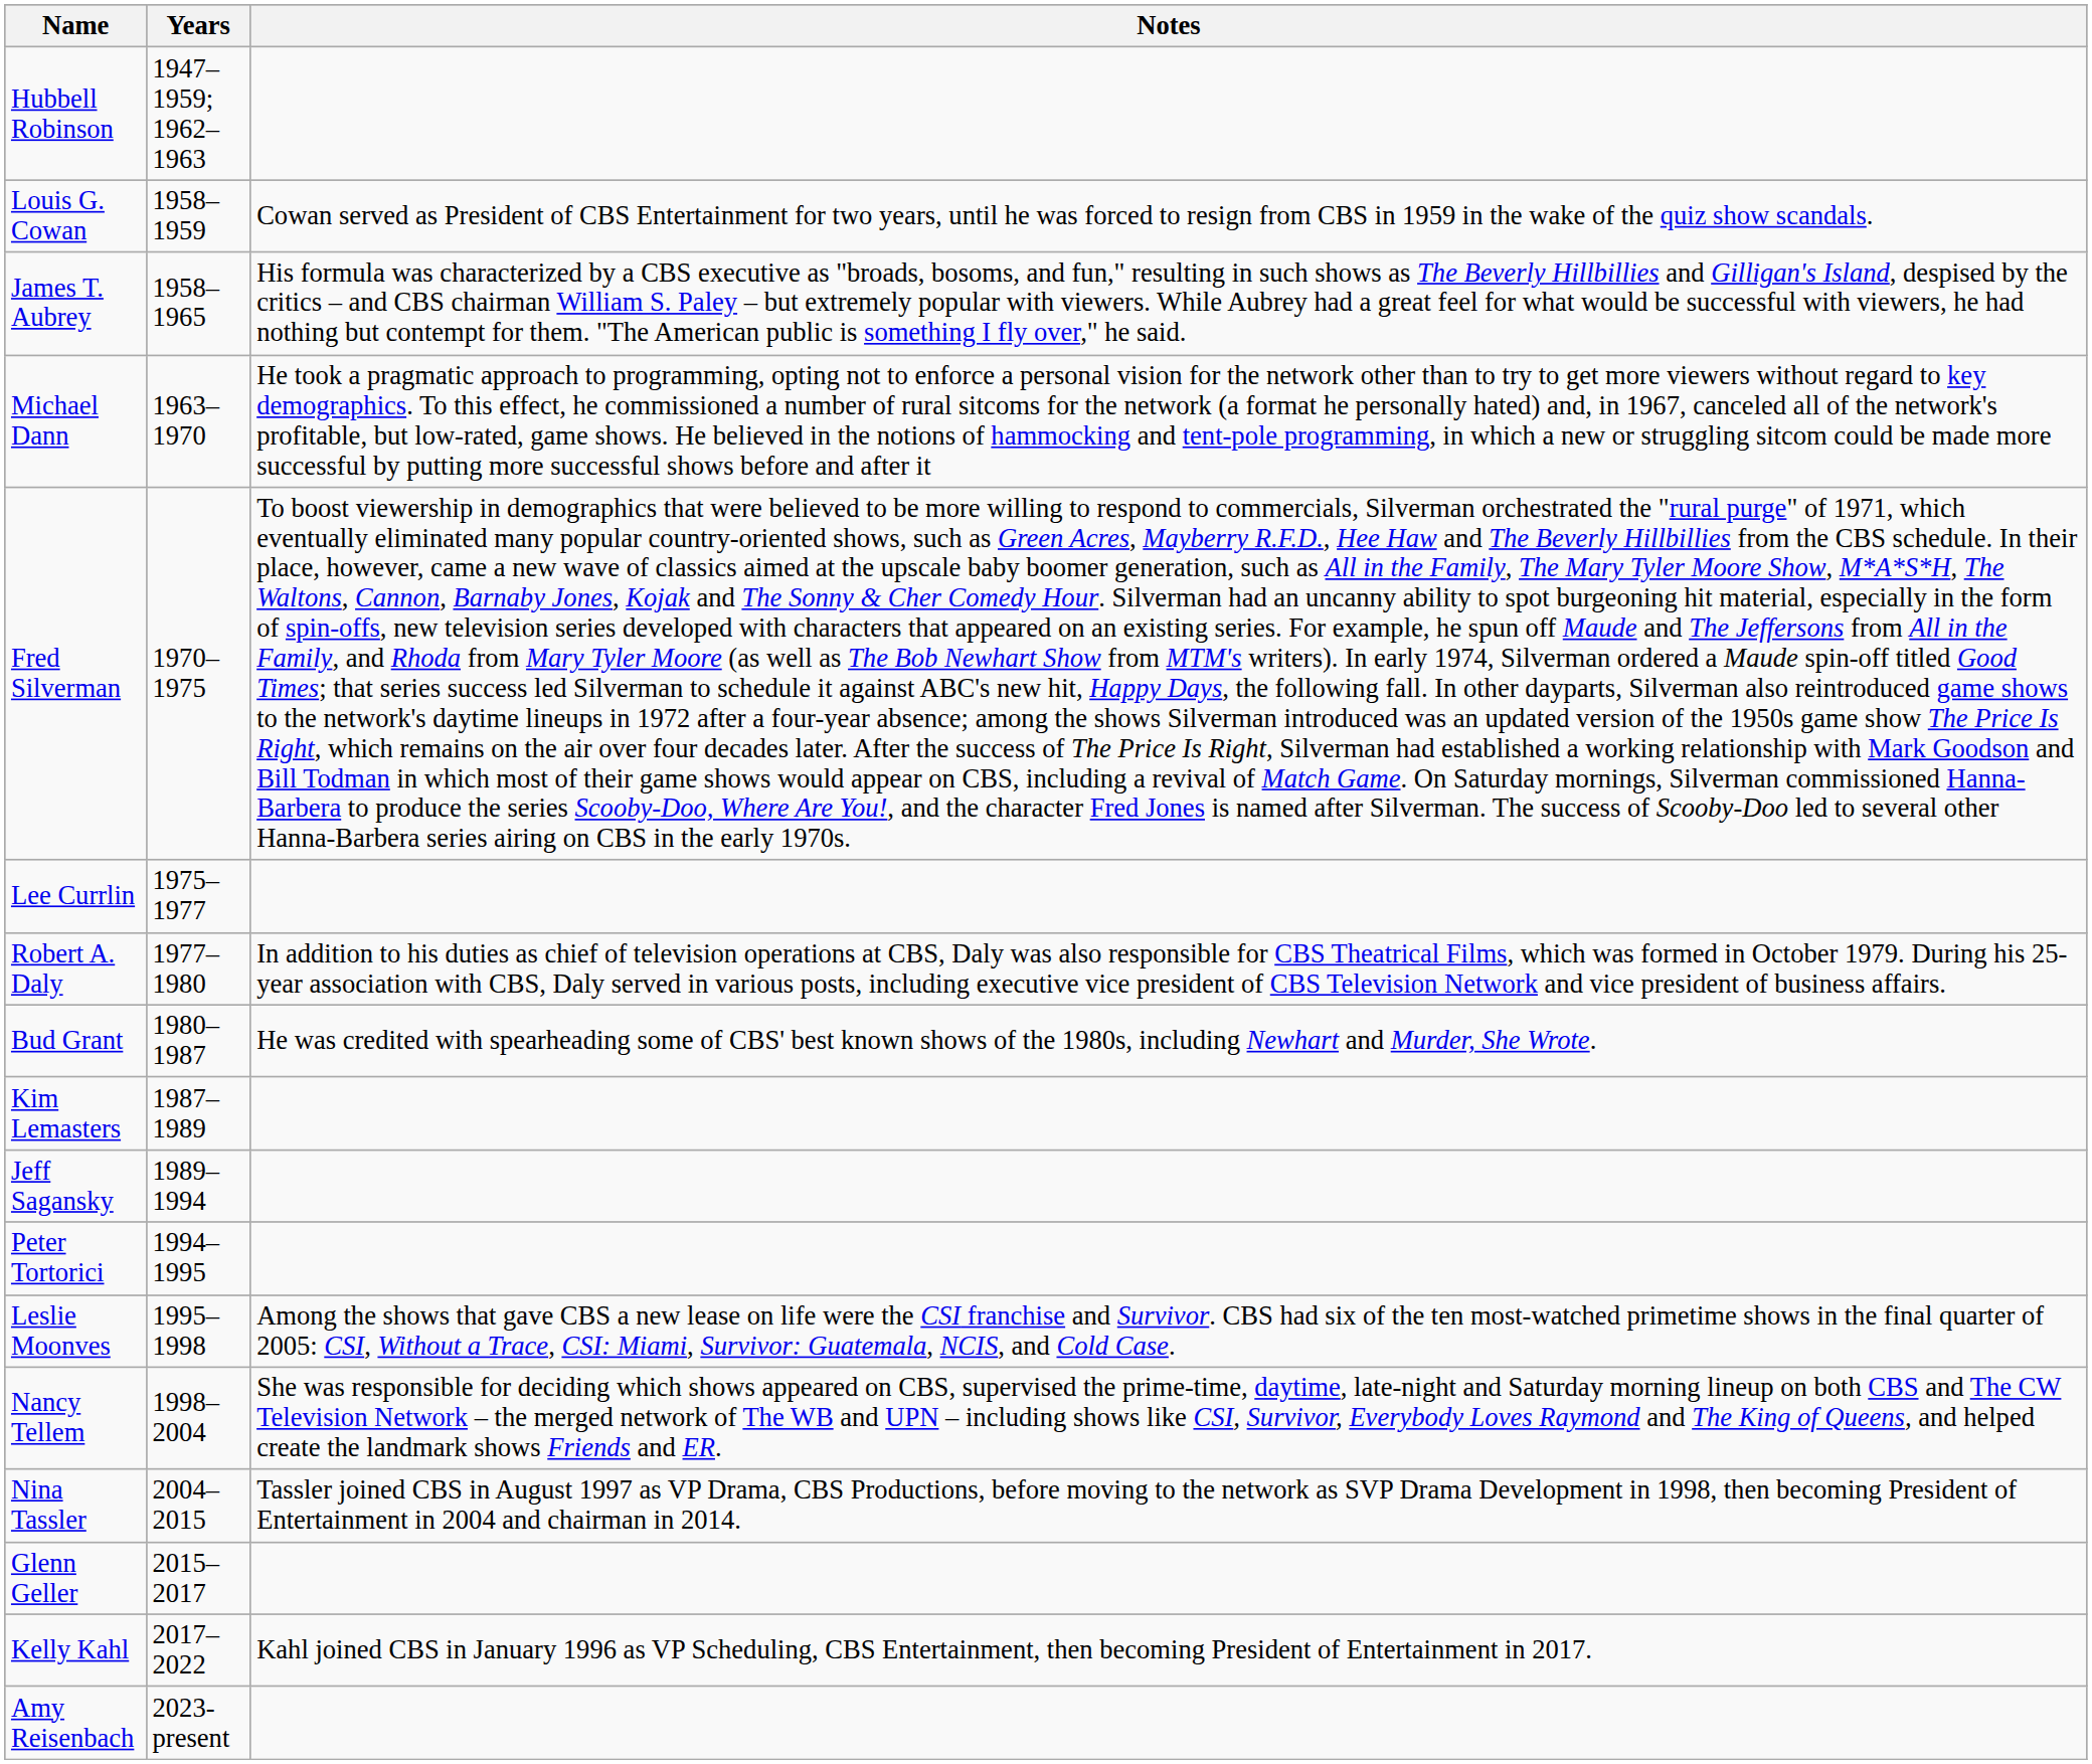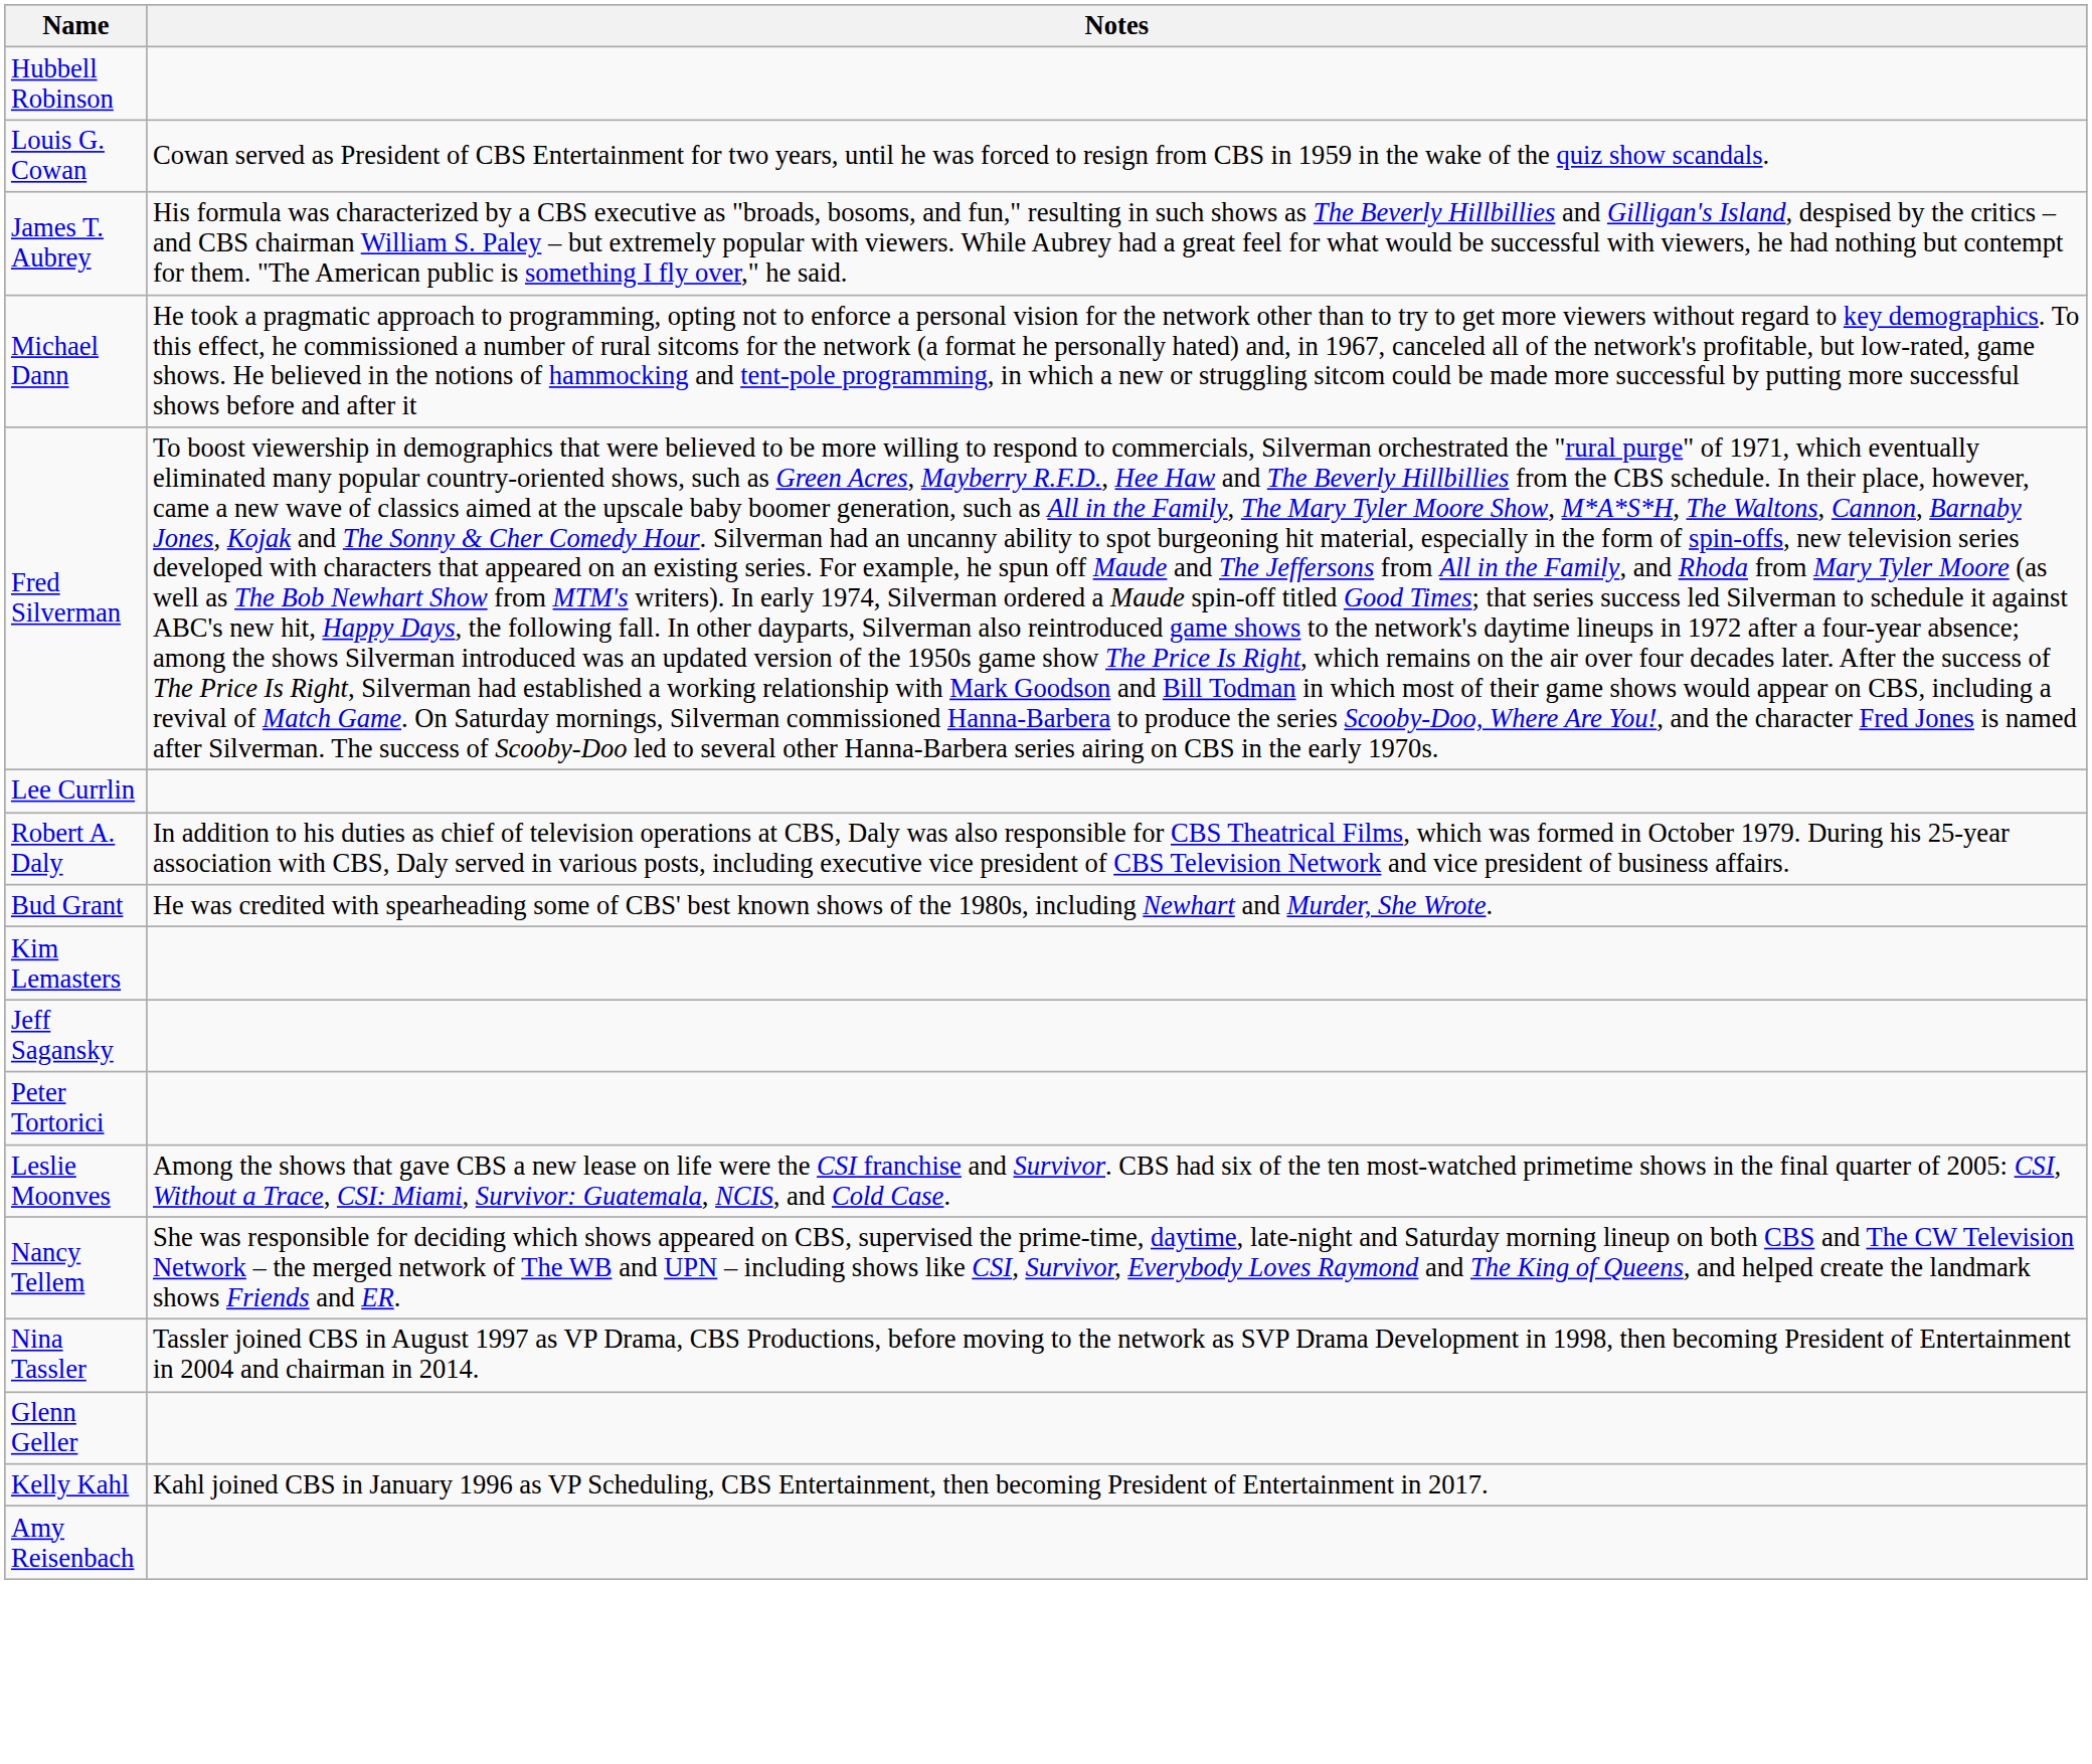- column: Years | 1947–1959; 1962–1963 | 1958–1959 | 1958–1965 | 1963–1970 | 1970–1975 | 1975–1977 | 1977–1980 | 1980–1987 | 1987–1989 | 1989–1994 | 1994–1995 | 1995–1998 | 1998–2004 | 2004–2015 | 2015–2017 | 2017–2022 | 2023-present
